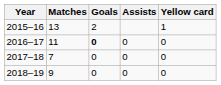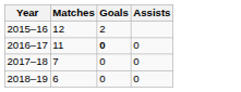- column: Yellow card | 1 | 0 | 0 | 0
2015–16 | Matches: 13 -> 12
2018–19 | Matches: 9 -> 6
